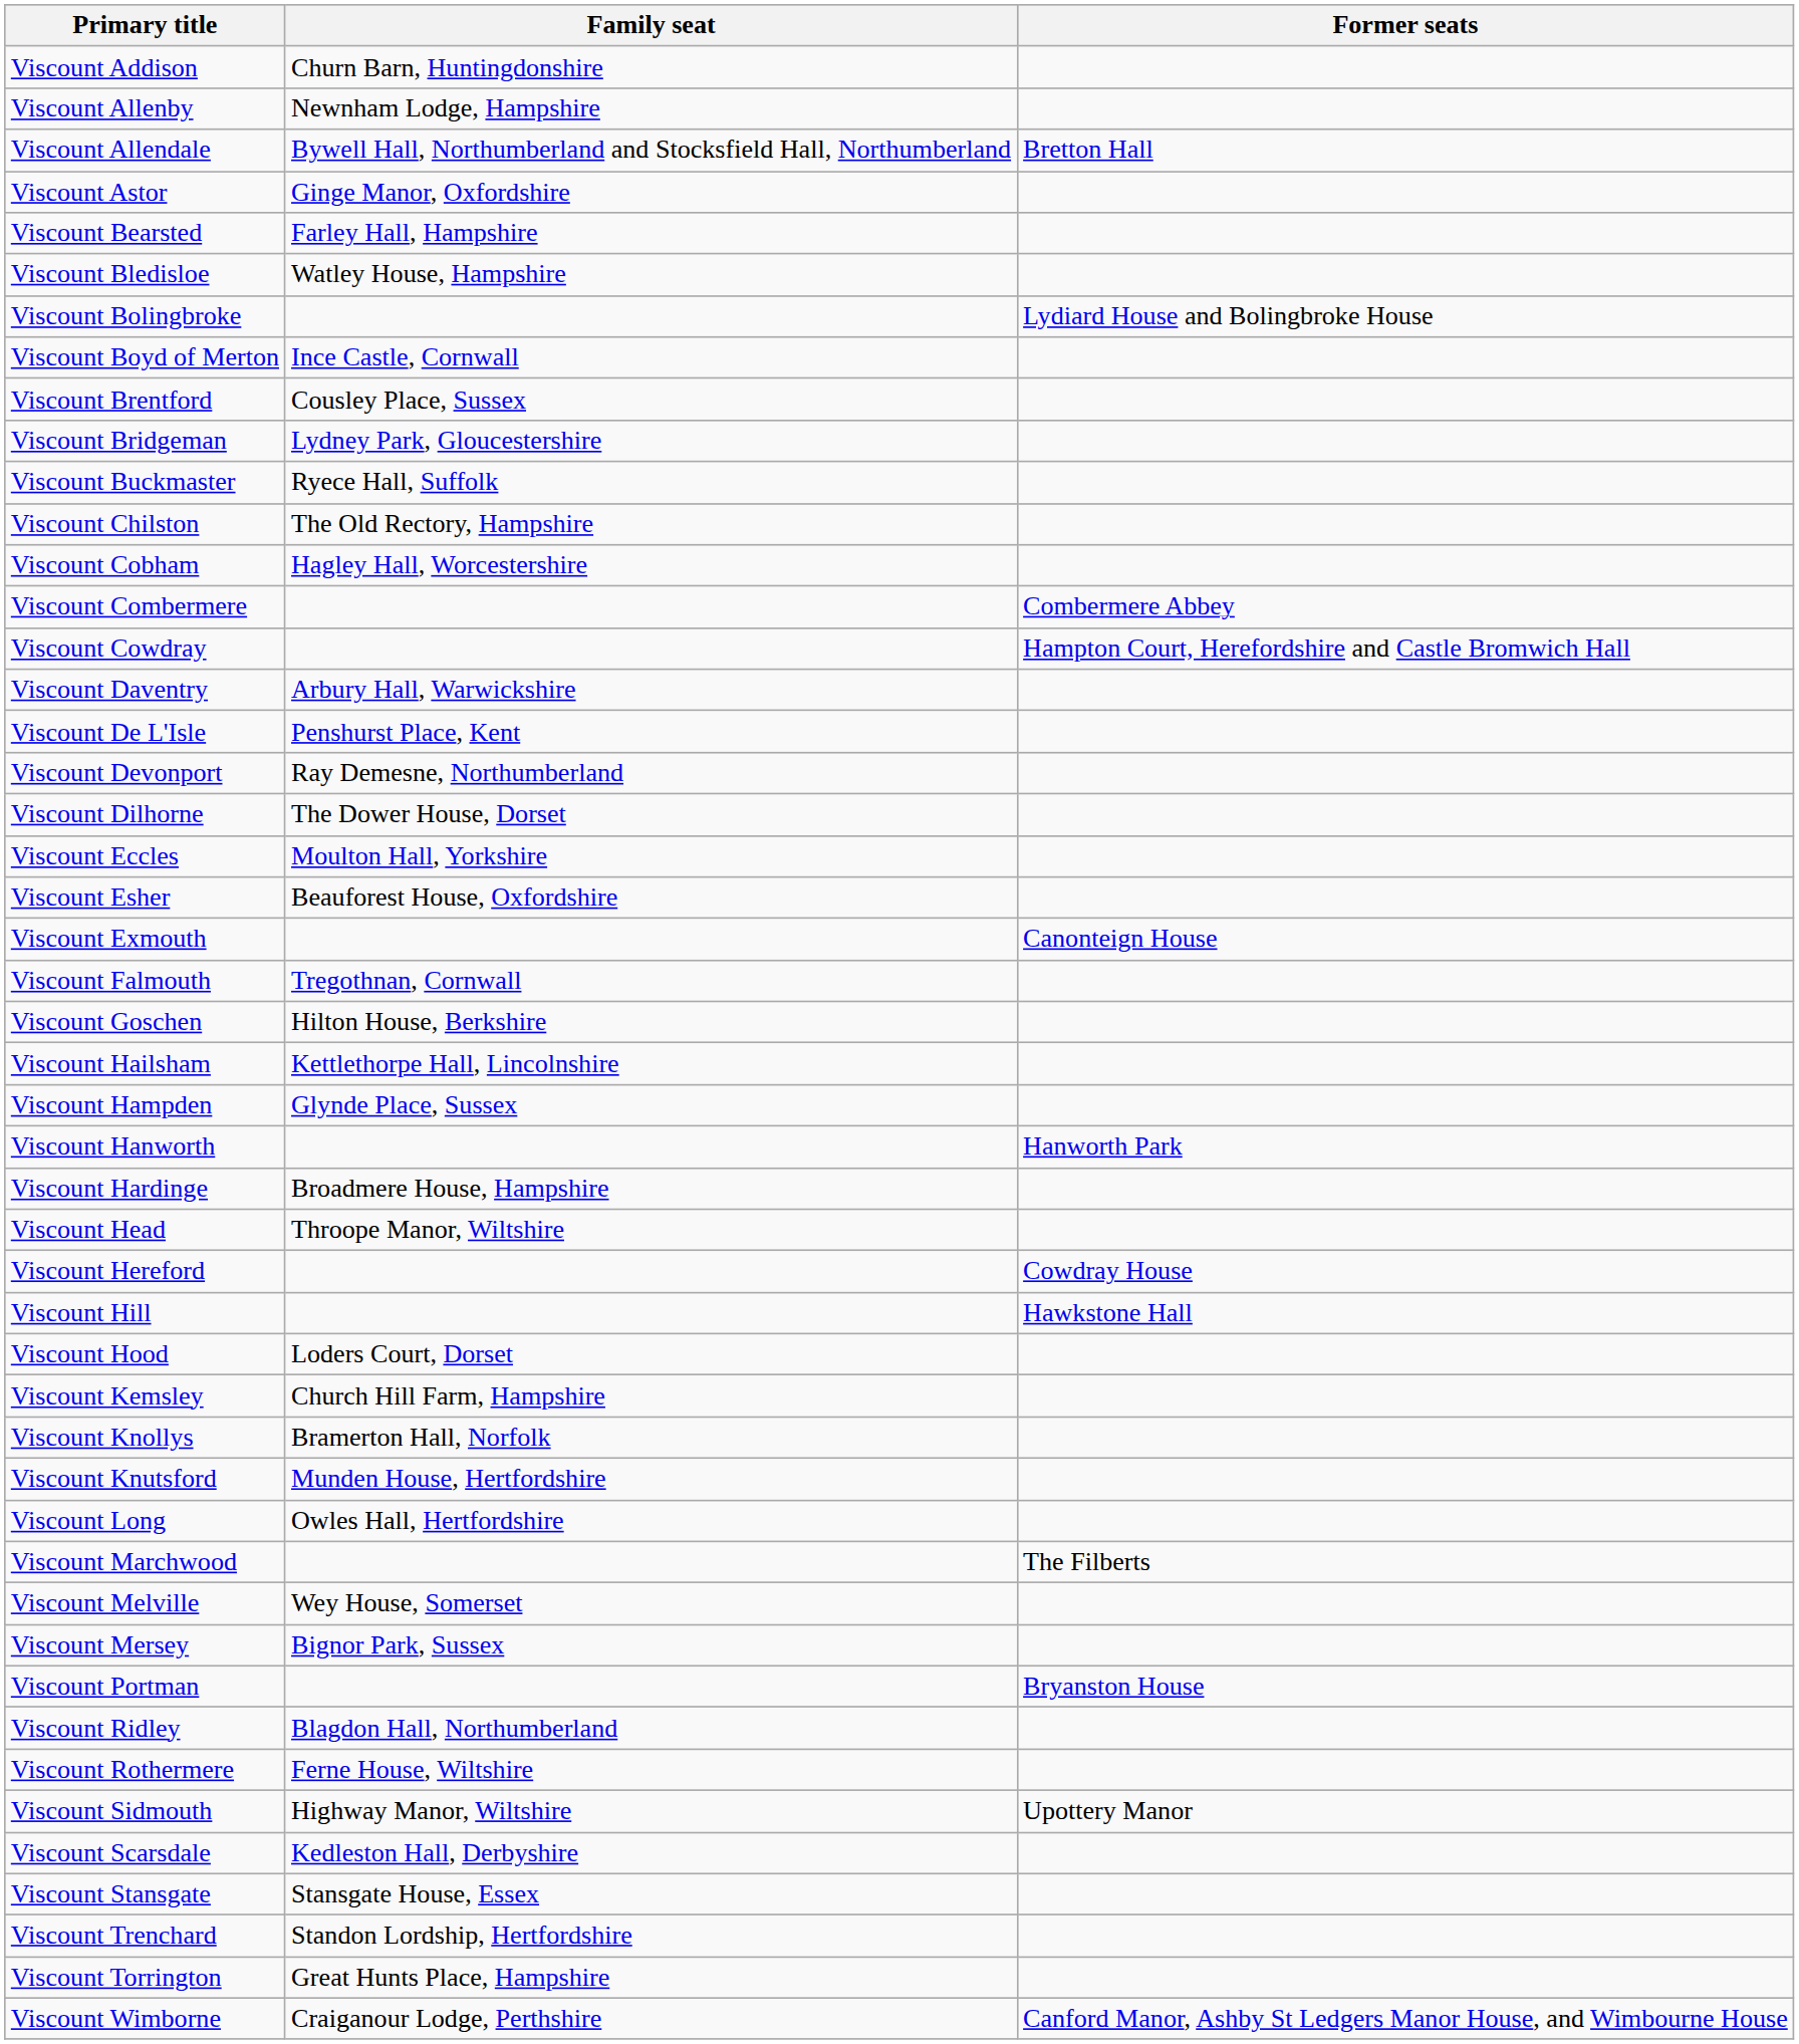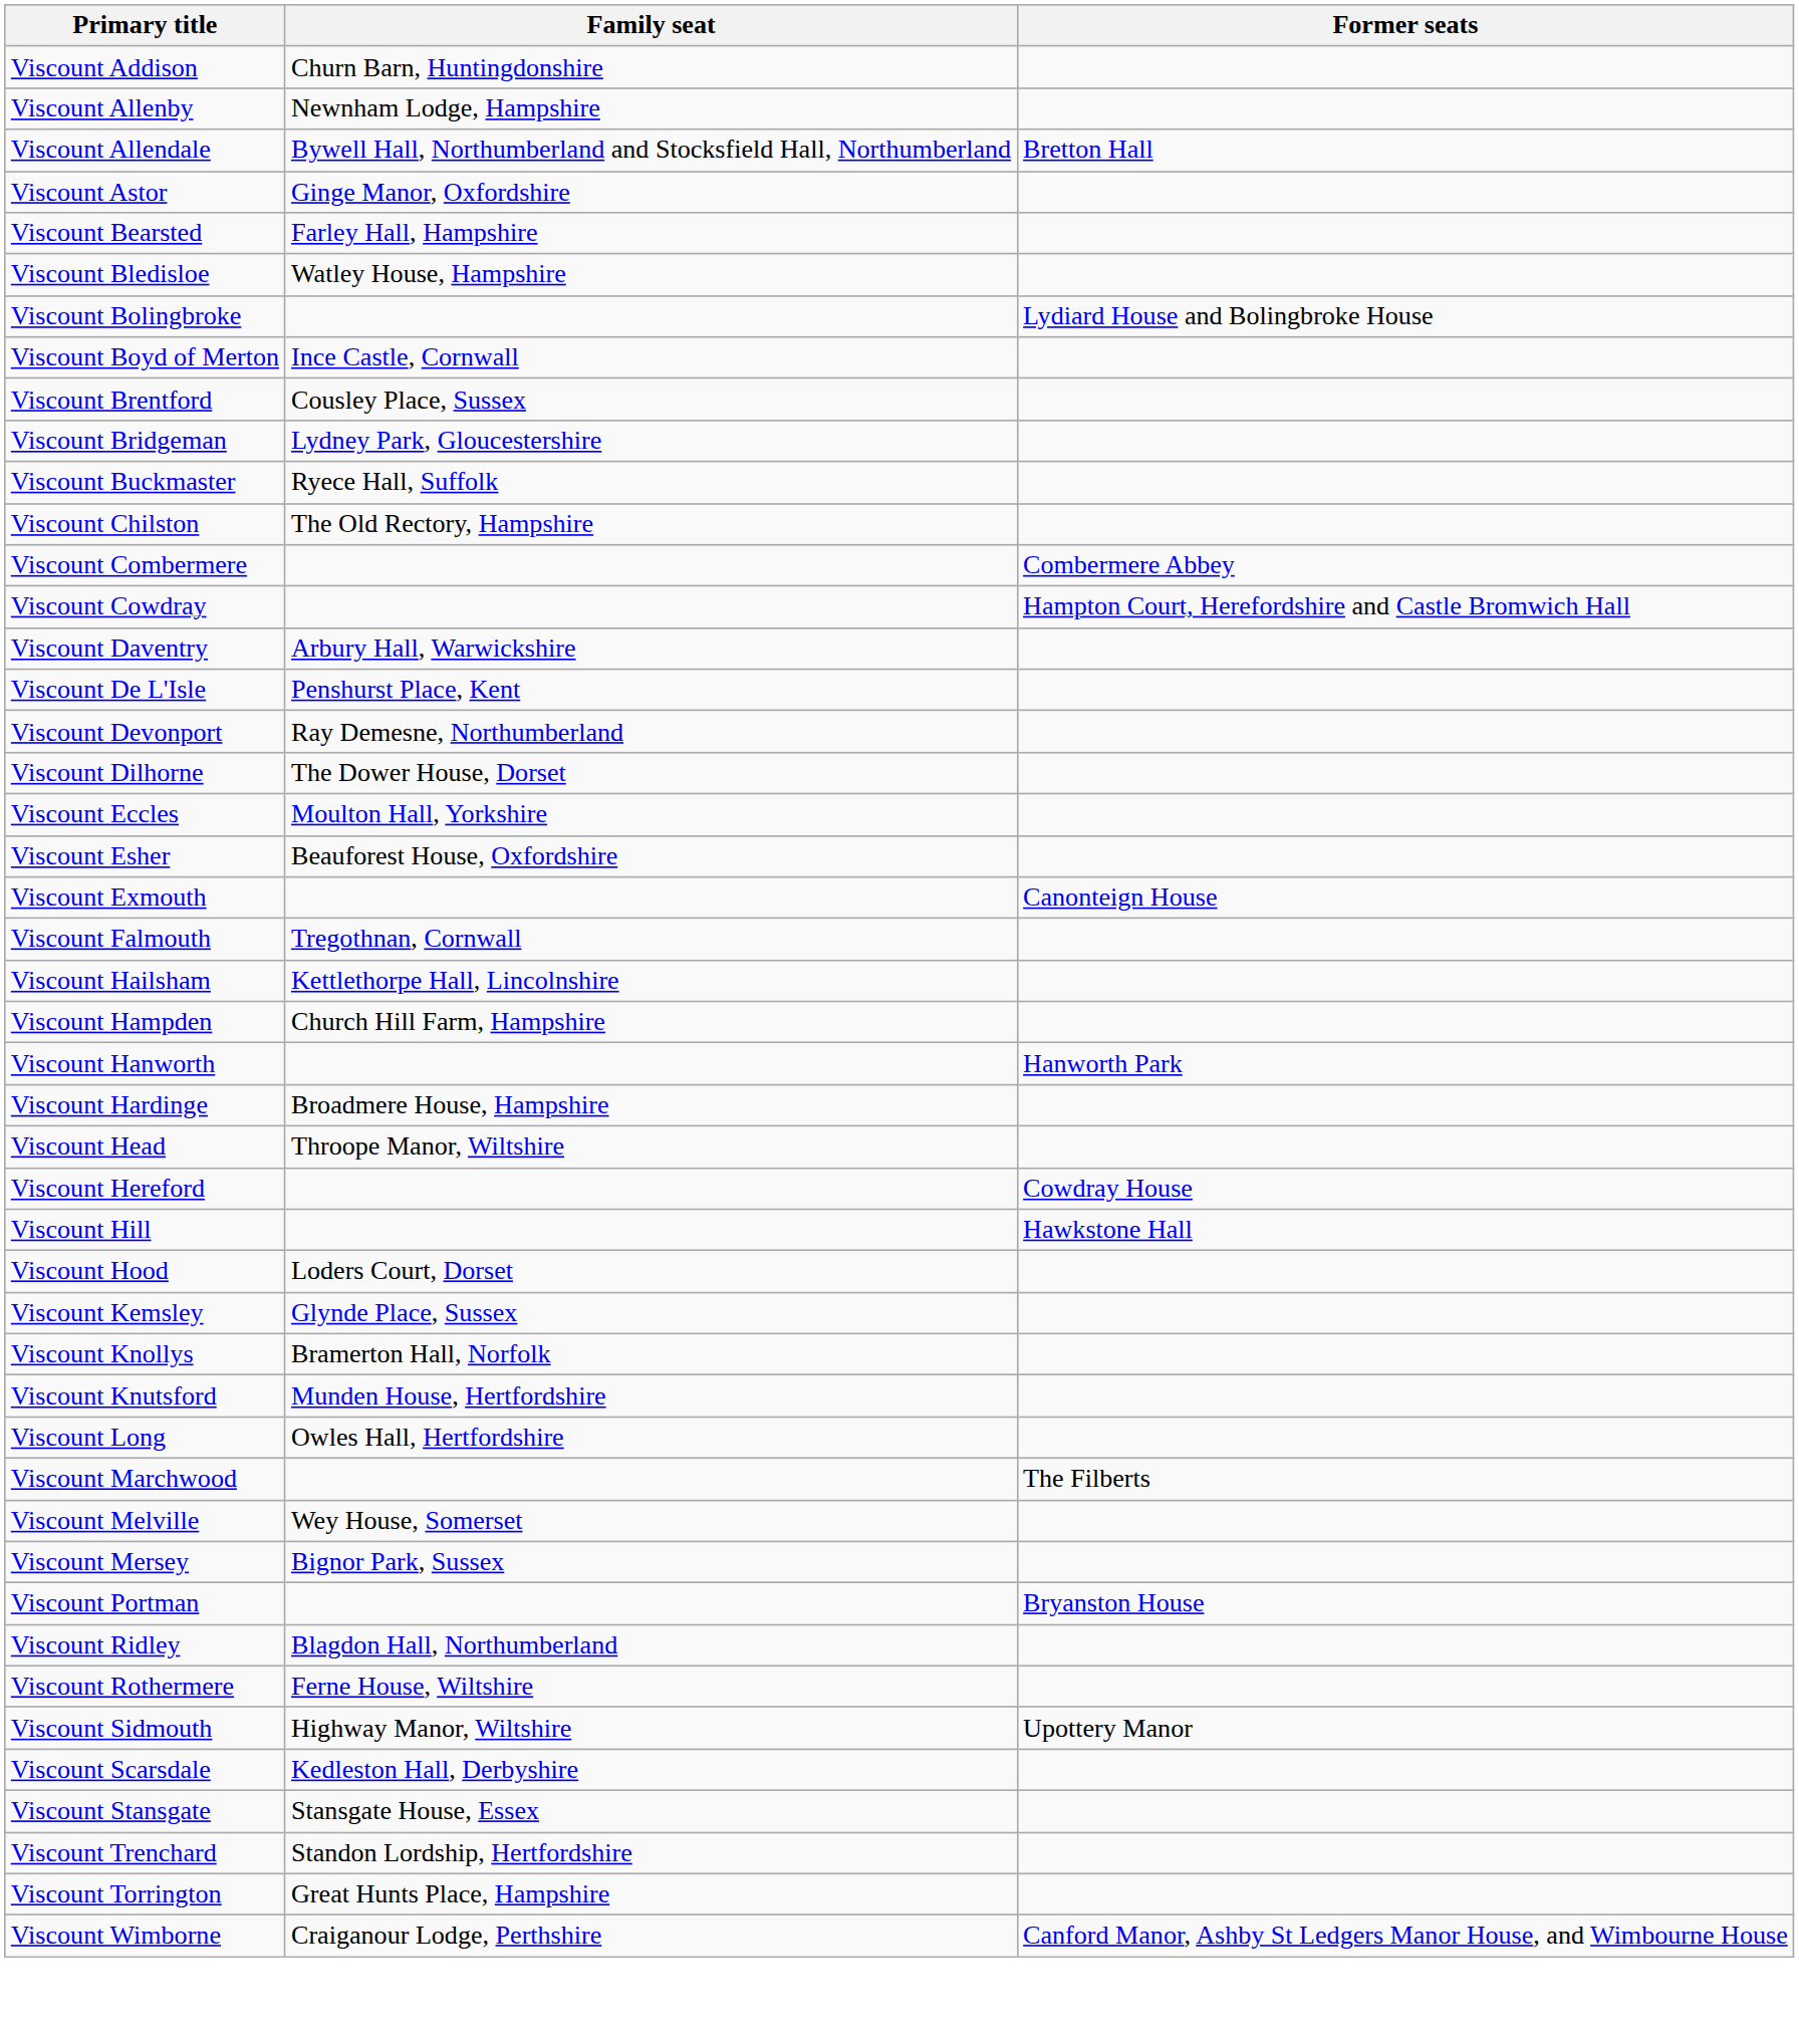- row: Viscount Cobham | Hagley Hall, Worcestershire
- row: Viscount Goschen | Hilton House, Berkshire
Viscount Hampden | Family seat: Glynde Place, Sussex -> Church Hill Farm, Hampshire
Viscount Kemsley | Family seat: Church Hill Farm, Hampshire -> Glynde Place, Sussex
